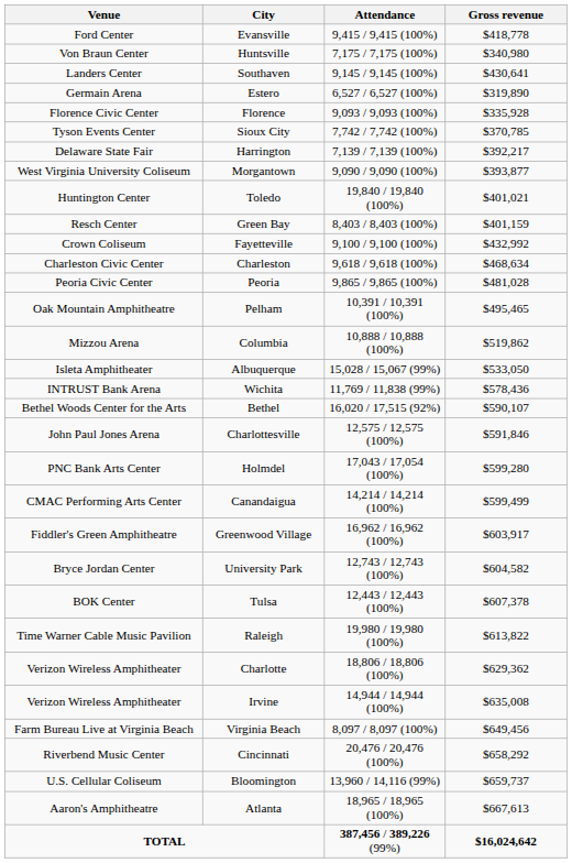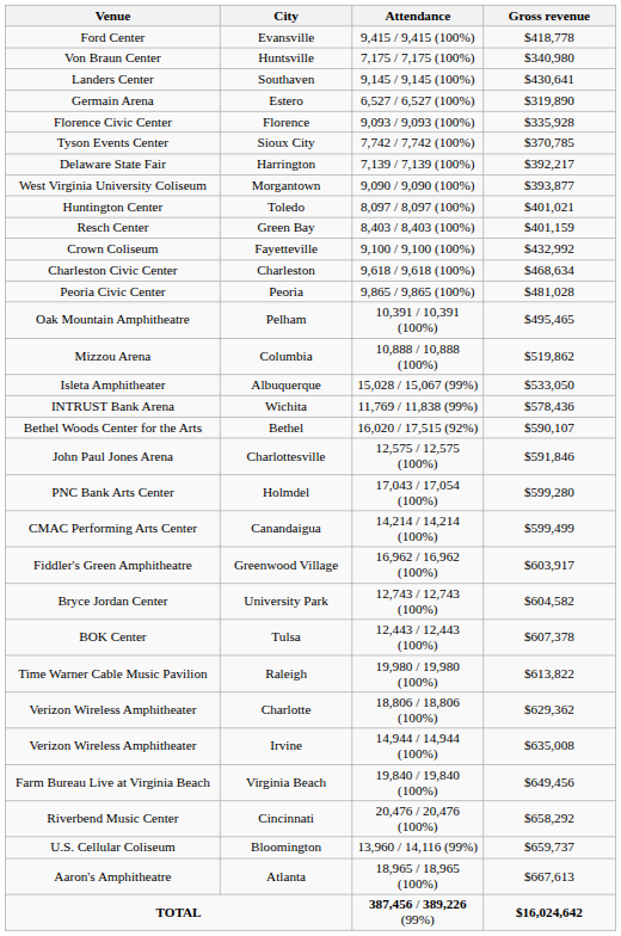Toledo | Attendance: 19,840 / 19,840 (100%) -> 8,097 / 8,097 (100%)
Virginia Beach | Attendance: 8,097 / 8,097 (100%) -> 19,840 / 19,840 (100%)
